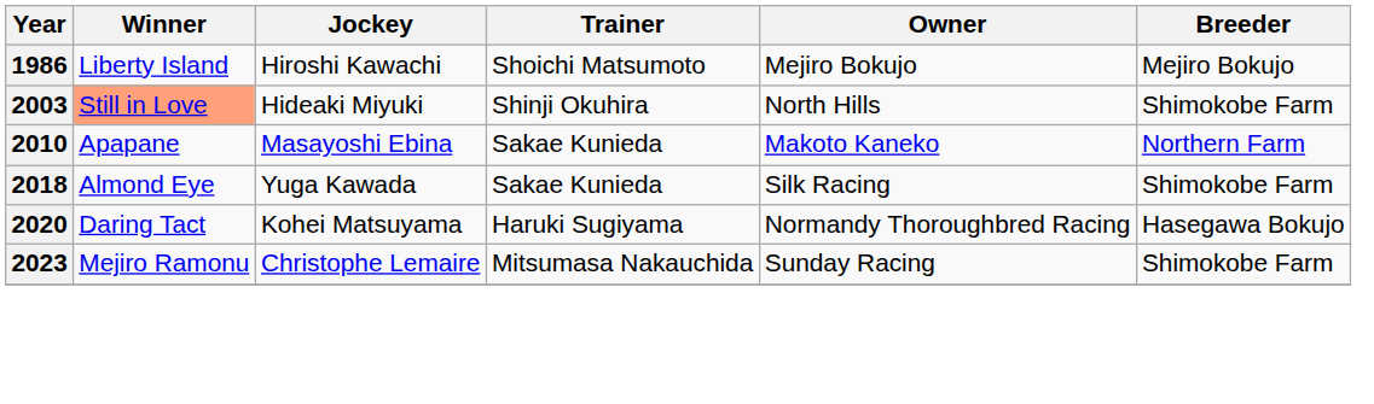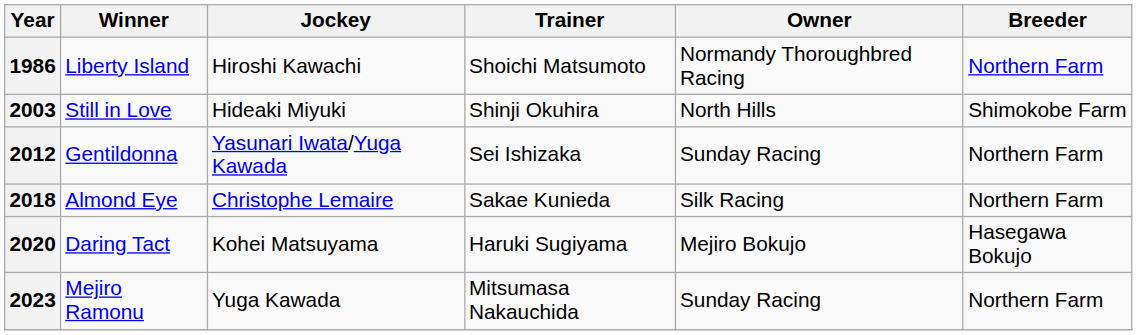1986 | Owner: Mejiro Bokujo -> Normandy Thoroughbred Racing
1986 | Breeder: Mejiro Bokujo -> Northern Farm
2003 | Winner: lightsalmon background -> no background
- row: 2010 | Apapane | Masayoshi Ebina | Sakae Kunieda | Makoto Kaneko | Northern Farm
+ row: 2012 | Gentildonna | Yasunari Iwata/Yuga Kawada | Sei Ishizaka | Sunday Racing | Northern Farm
2018 | Jockey: Yuga Kawada -> Christophe Lemaire
2018 | Breeder: Shimokobe Farm -> Northern Farm
2020 | Owner: Normandy Thoroughbred Racing -> Mejiro Bokujo
2023 | Jockey: Christophe Lemaire -> Yuga Kawada
2023 | Breeder: Shimokobe Farm -> Northern Farm
